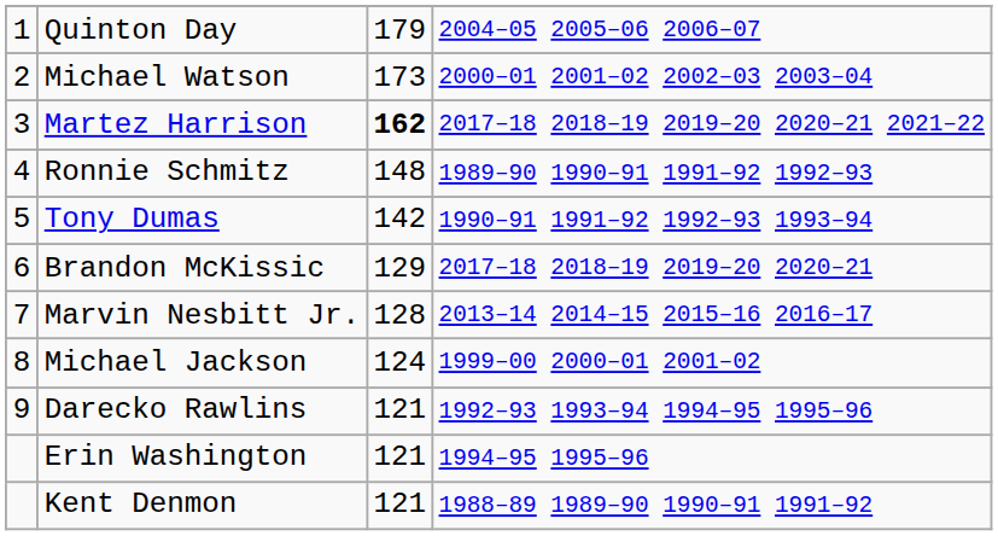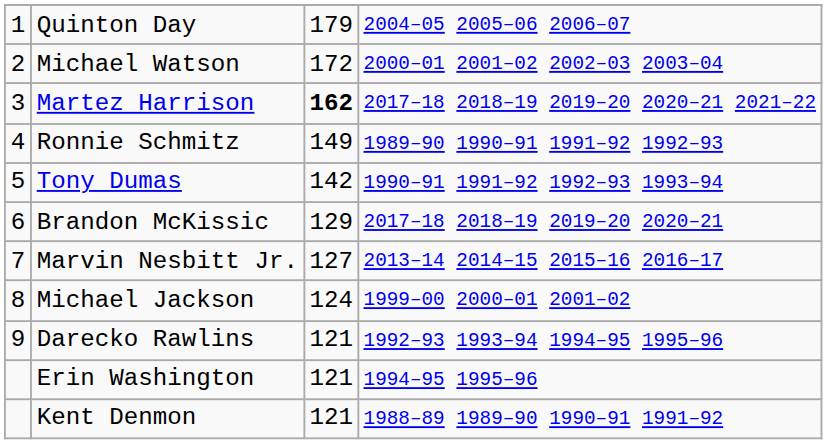Michael Watson | column 3: 173 -> 172
Ronnie Schmitz | column 3: 148 -> 149
Marvin Nesbitt Jr. | column 3: 128 -> 127
